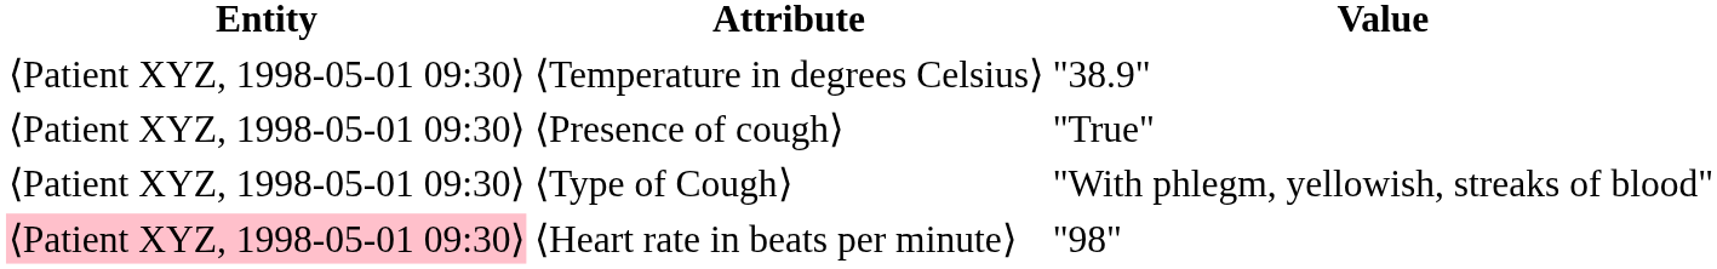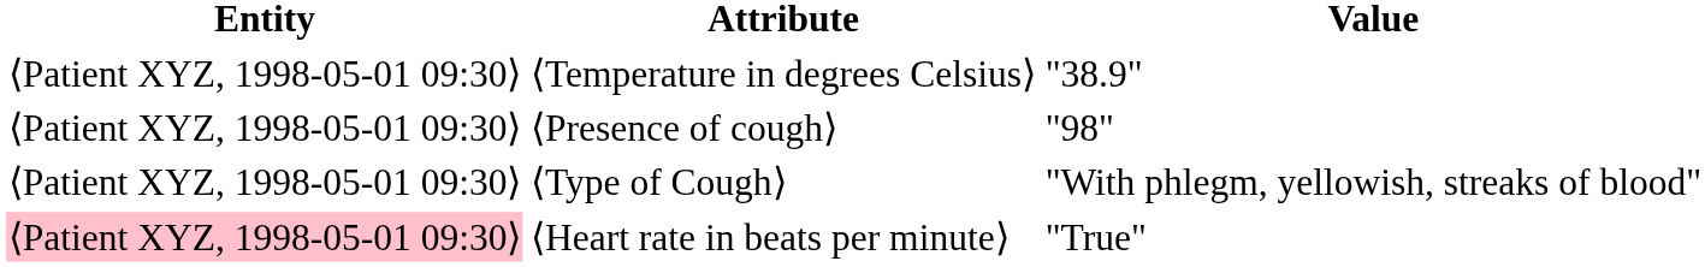⟨Presence of cough⟩ | Value: "True" -> "98"
⟨Heart rate in beats per minute⟩ | Value: "98" -> "True"
